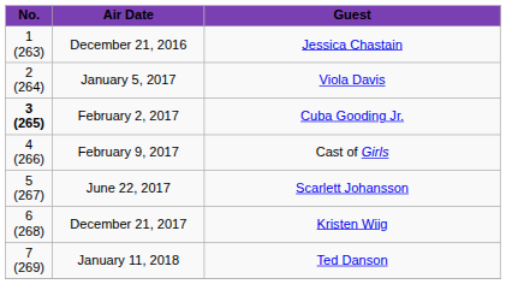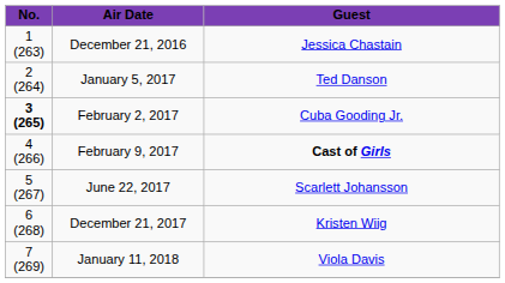January 5, 2017 | Guest: Viola Davis -> Ted Danson
February 9, 2017 | Guest: normal -> bold
January 11, 2018 | Guest: Ted Danson -> Viola Davis
